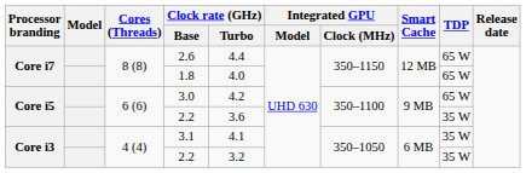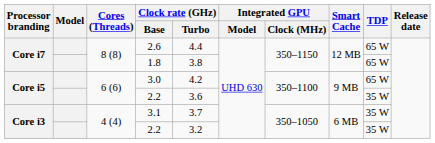1.8 | Clock rate (GHz) / Turbo: 4.0 -> 3.8
3.1 | Clock rate (GHz) / Turbo: 4.1 -> 3.7
